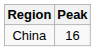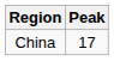China | Peak: 16 -> 17
